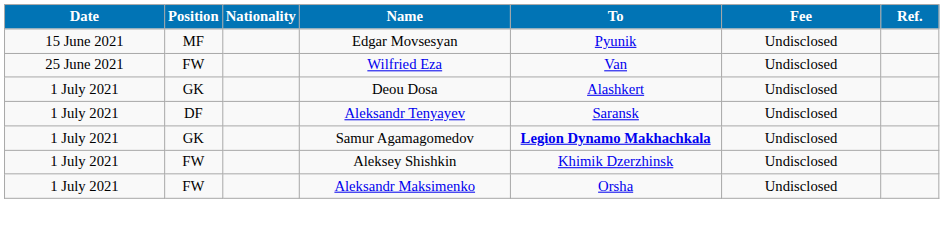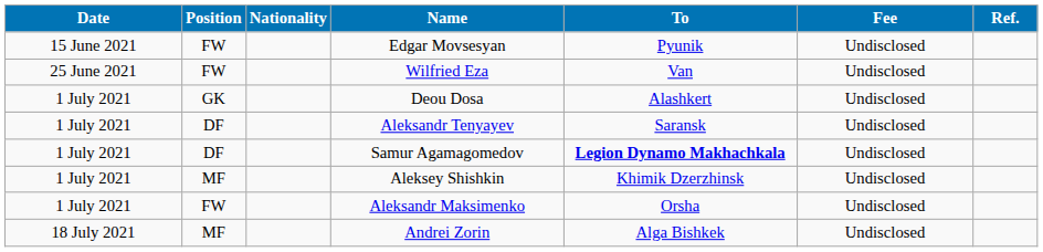Edgar Movsesyan | Position: MF -> FW
Samur Agamagomedov | Position: GK -> DF
Aleksey Shishkin | Position: FW -> MF
+ row: 18 July 2021 | MF | Andrei Zorin | Alga Bishkek | Undisclosed
